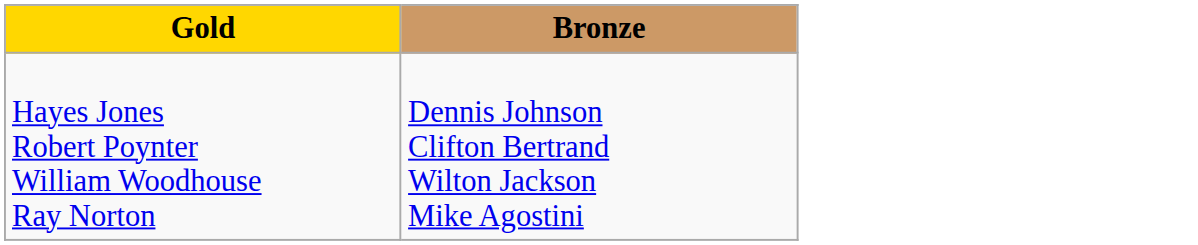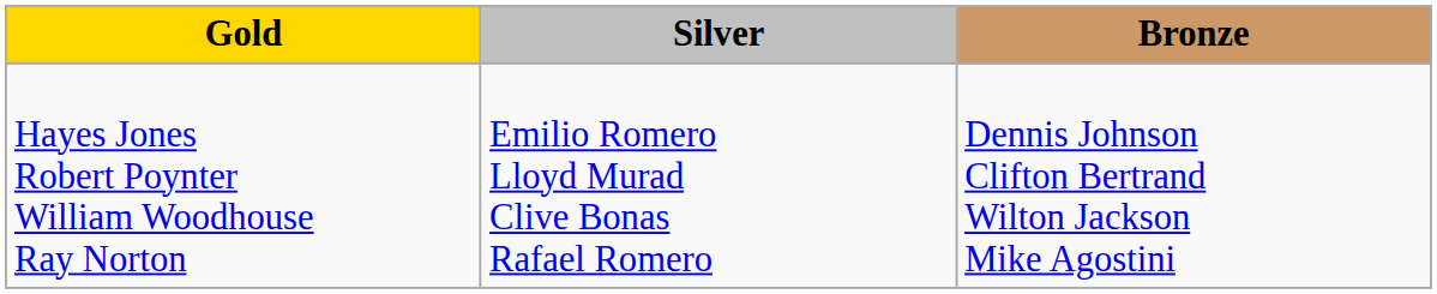+ column: Silver | Emilio Romero Lloyd Murad Clive Bonas Rafael Romero
